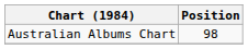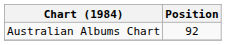Australian Albums Chart | Position: 98 -> 92
